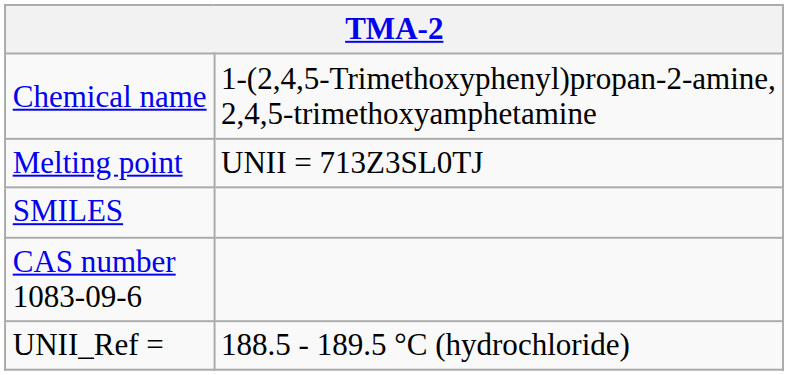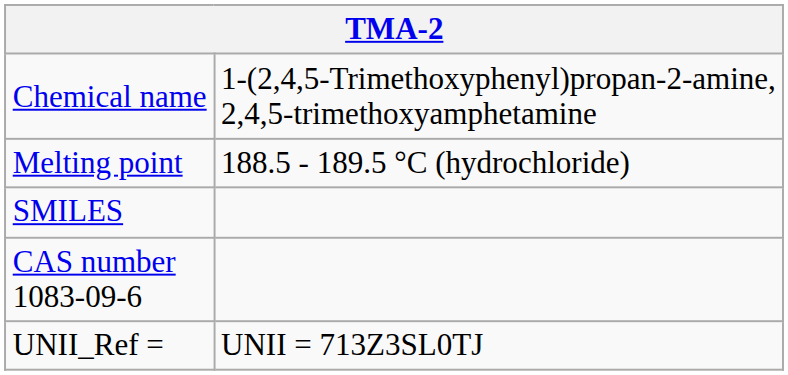Melting point | column 2: UNII = 713Z3SL0TJ -> 188.5 - 189.5 °C (hydrochloride)
UNII_Ref = | column 2: 188.5 - 189.5 °C (hydrochloride) -> UNII = 713Z3SL0TJ
